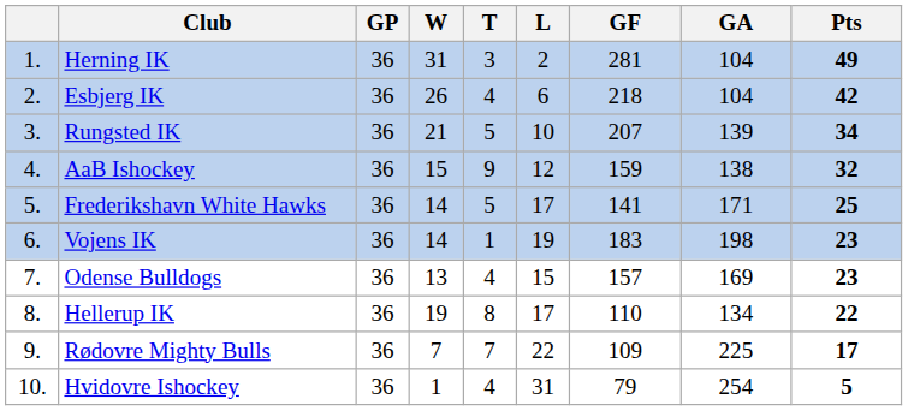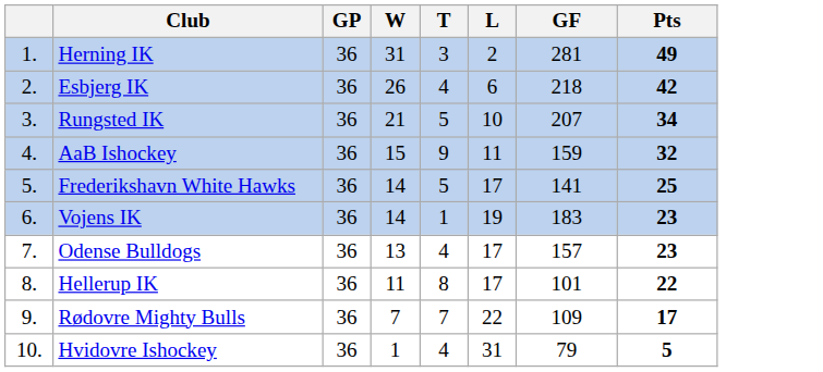- column: GA | 104 | 104 | 139 | 138 | 171 | 198 | 169 | 134 | 225 | 254
AaB Ishockey | L: 12 -> 11
Odense Bulldogs | L: 15 -> 17
Hellerup IK | W: 19 -> 11
Hellerup IK | GF: 110 -> 101
